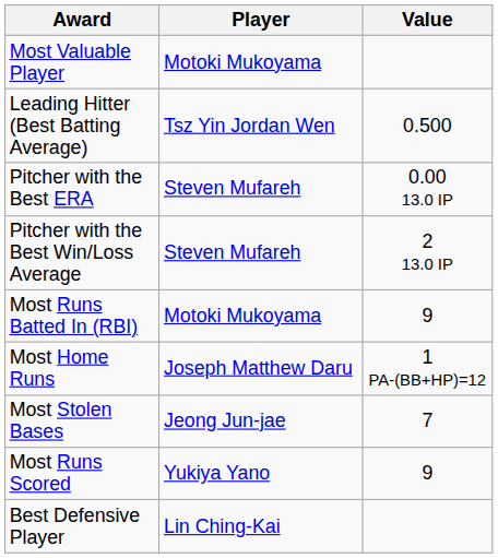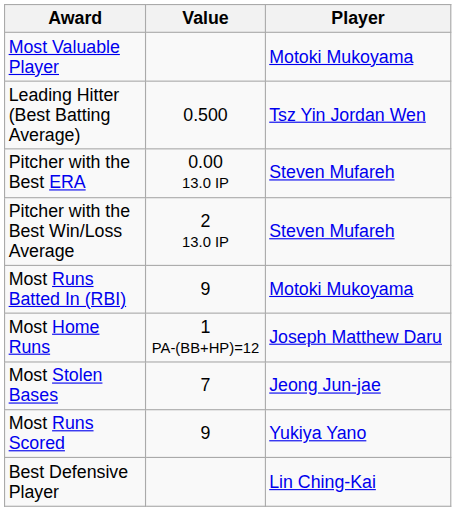columns swapped: Player <-> Value
